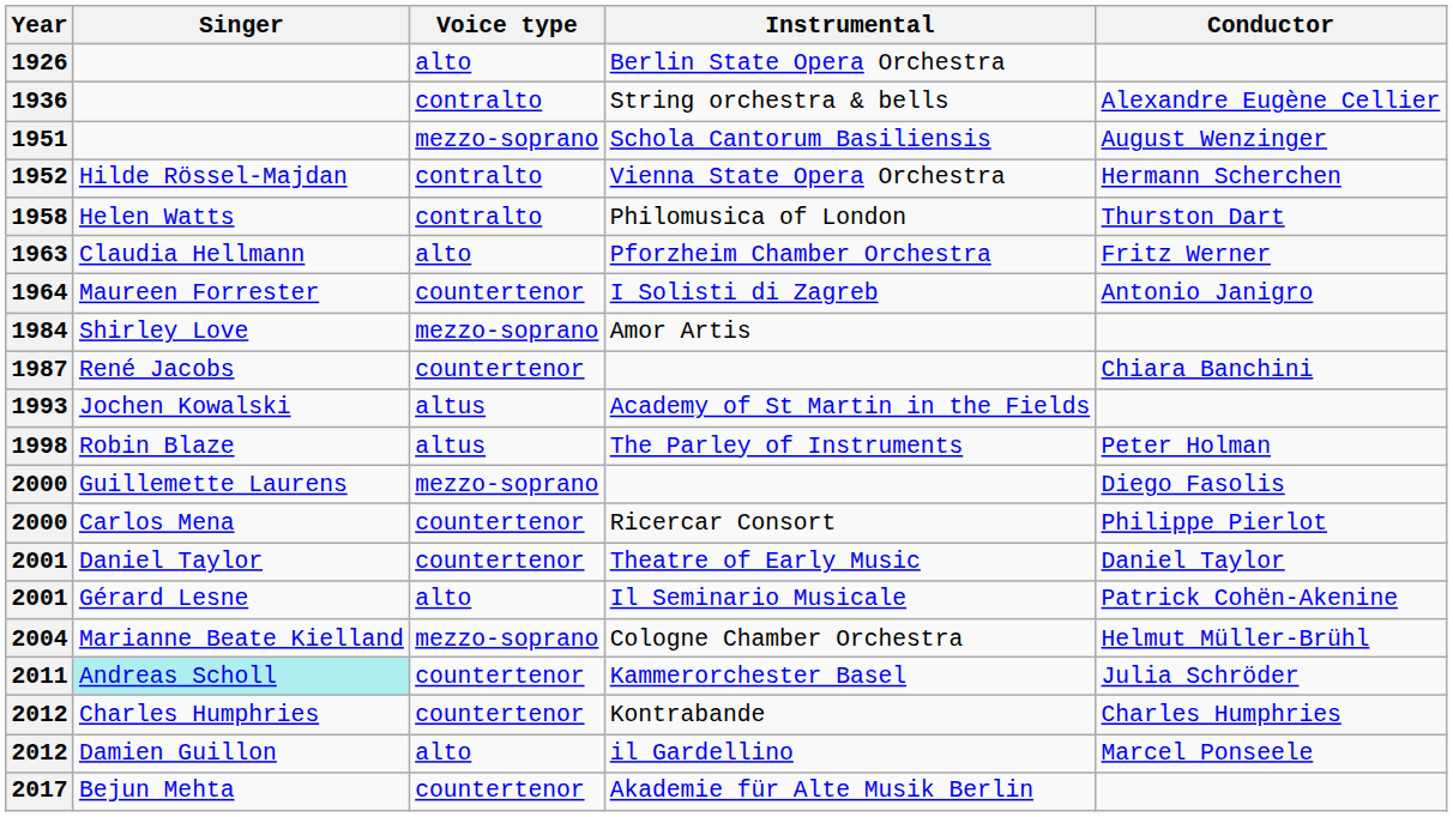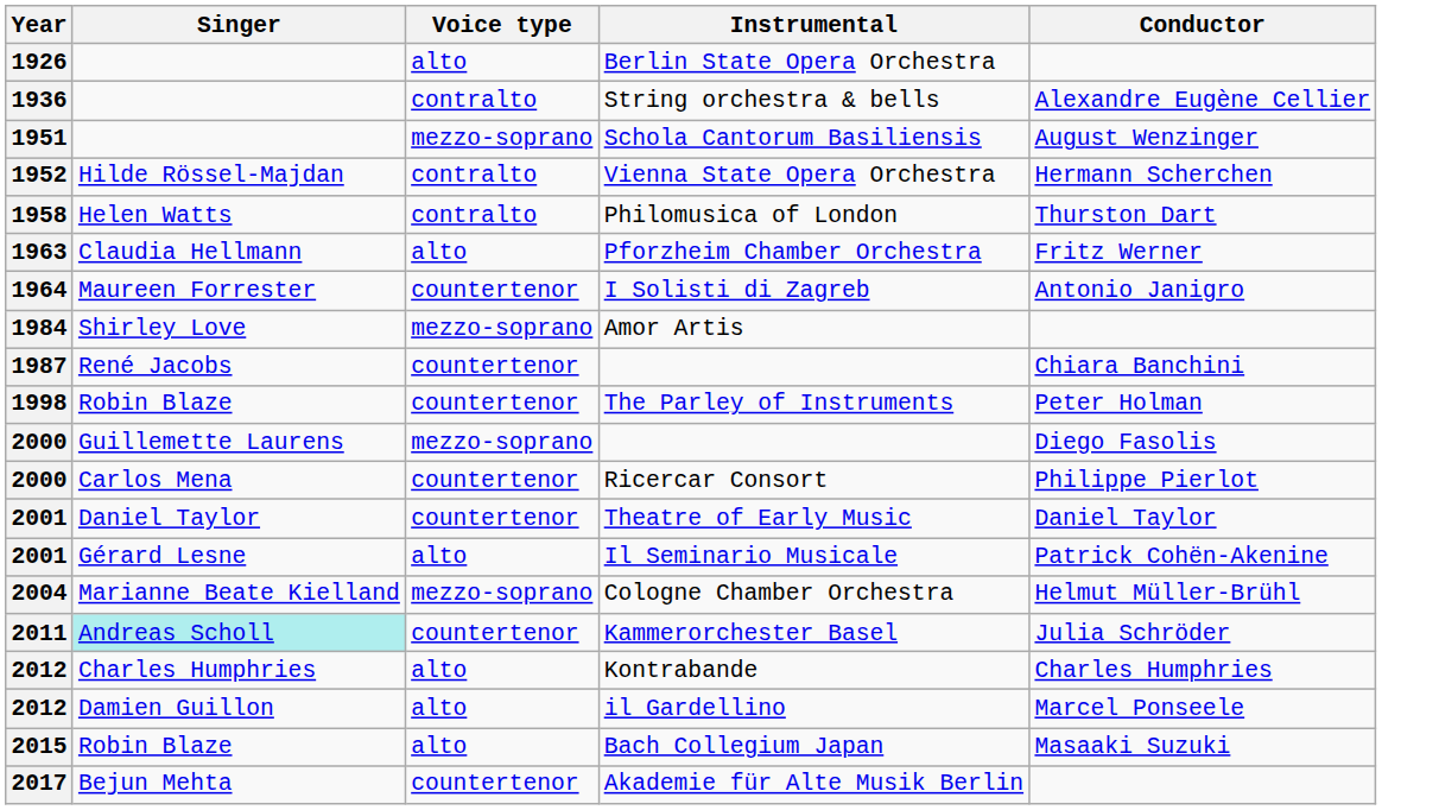- row: 1993 | Jochen Kowalski | altus | Academy of St Martin in the Fields
The Parley of Instruments | Voice type: altus -> countertenor
Kontrabande | Voice type: countertenor -> alto
+ row: 2015 | Robin Blaze | alto | Bach Collegium Japan | Masaaki Suzuki
